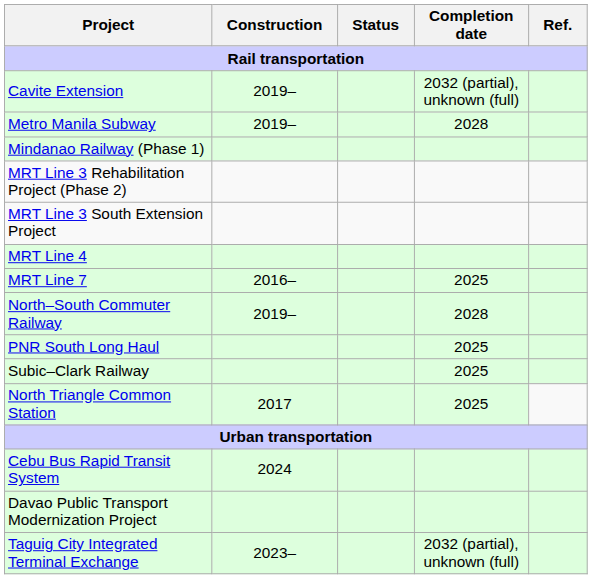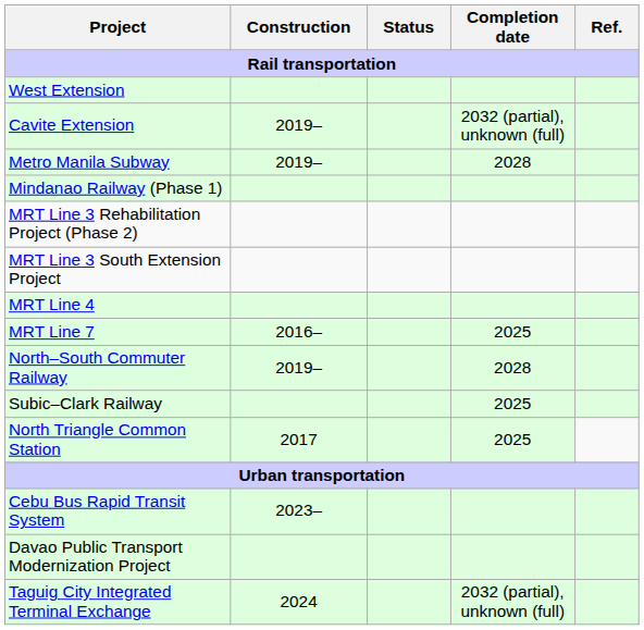+ row: West Extension
- row: PNR South Long Haul | 2025
Cebu Bus Rapid Transit System | Construction: 2024 -> 2023–
Taguig City Integrated Terminal Exchange | Construction: 2023– -> 2024
